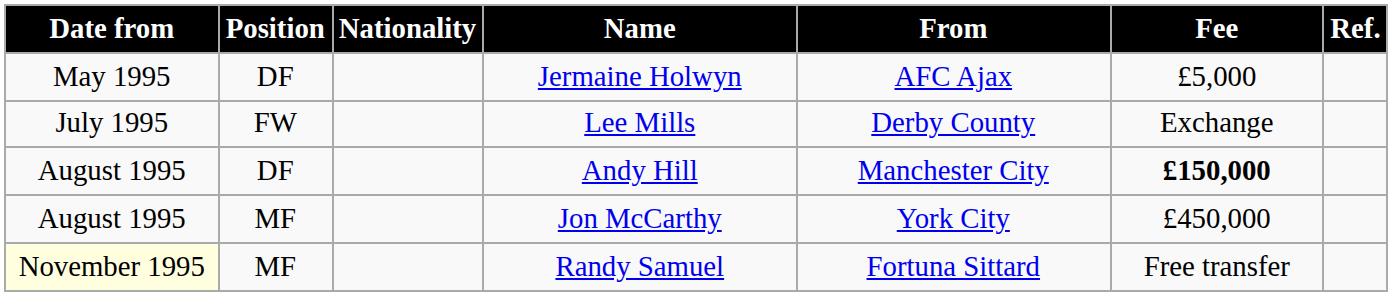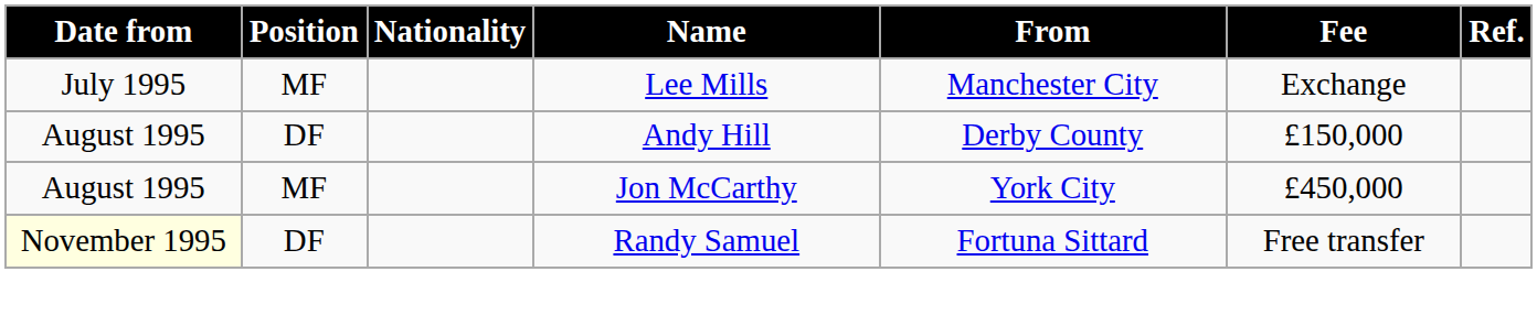- row: May 1995 | DF | Jermaine Holwyn | AFC Ajax | £5,000
Lee Mills | Position: FW -> MF
Lee Mills | From: Derby County -> Manchester City
Andy Hill | From: Manchester City -> Derby County
Andy Hill | Fee: bold -> normal
Randy Samuel | Position: MF -> DF
